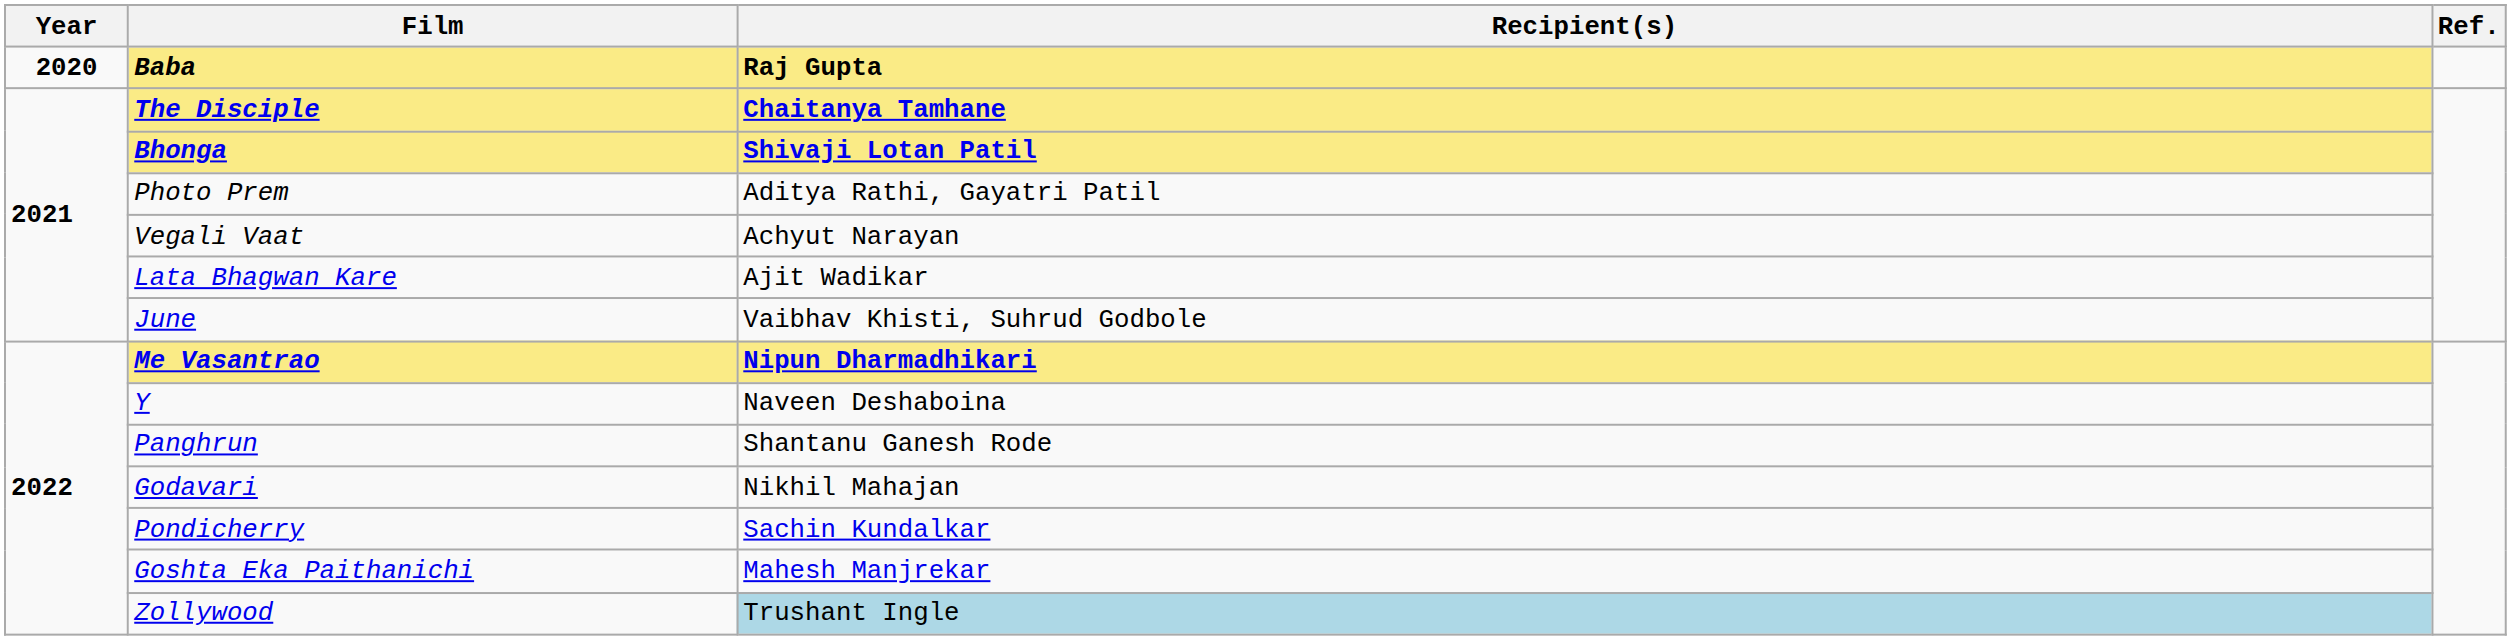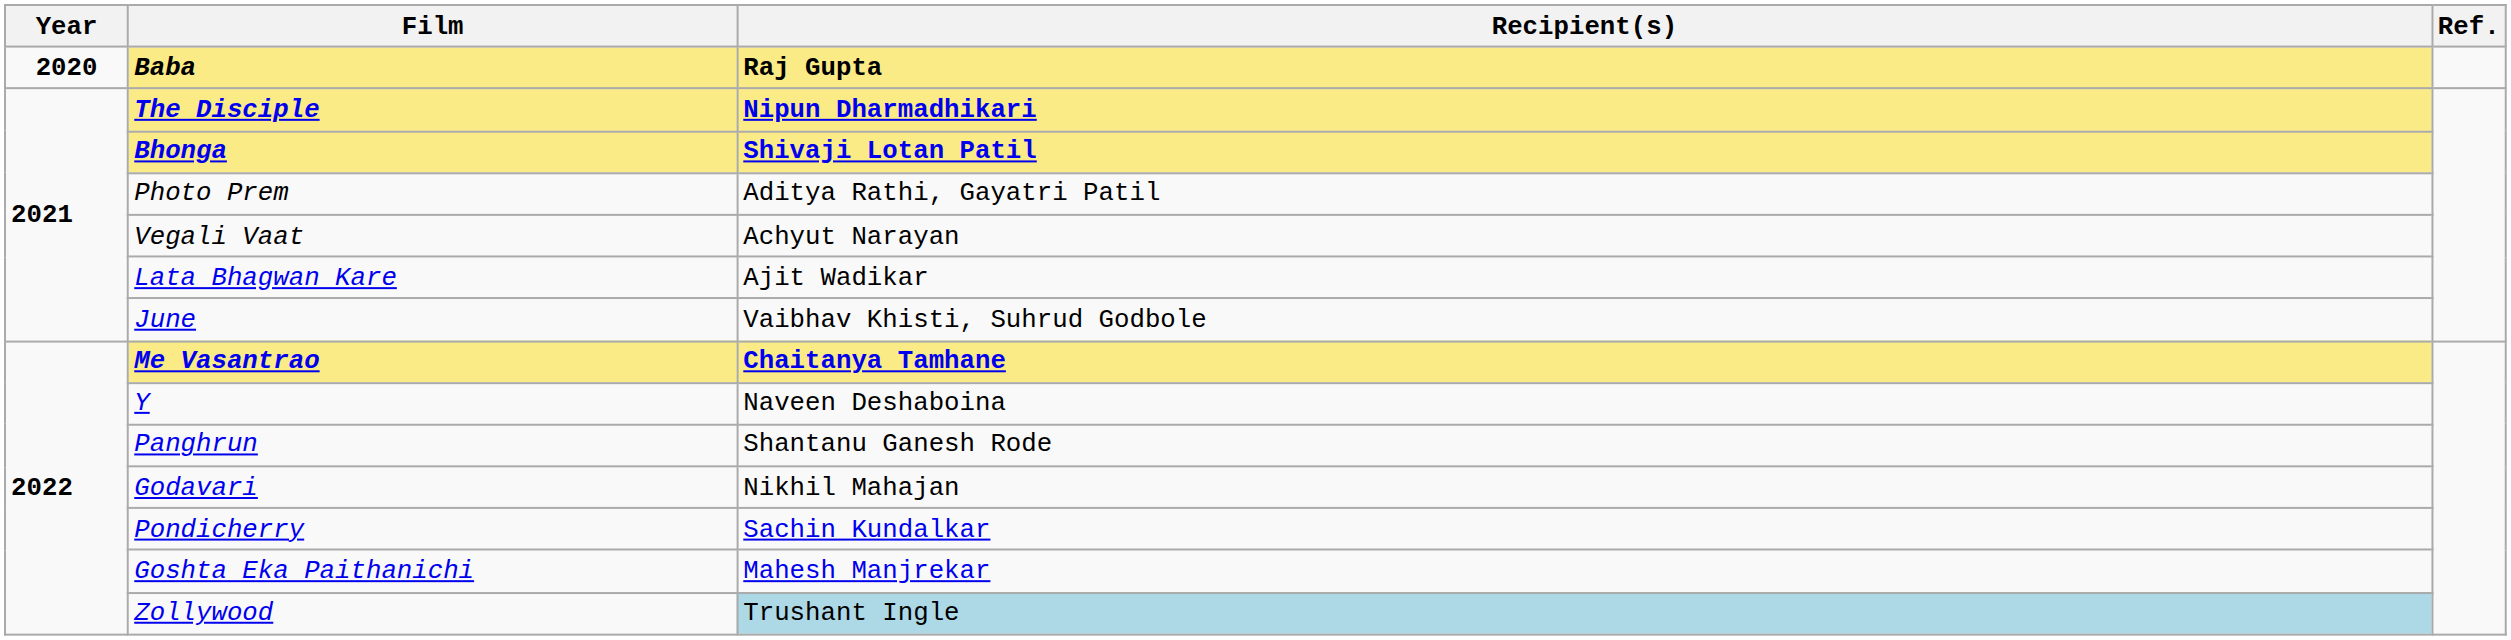The Disciple | Recipient(s): Chaitanya Tamhane -> Nipun Dharmadhikari
Me Vasantrao | Recipient(s): Nipun Dharmadhikari -> Chaitanya Tamhane
